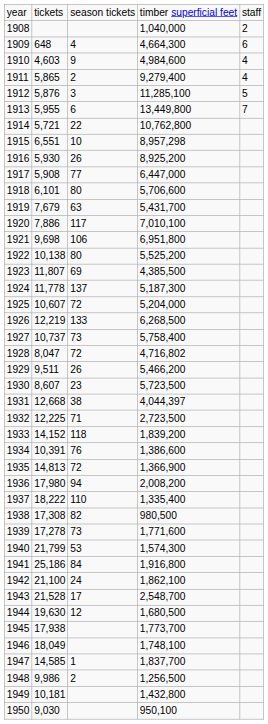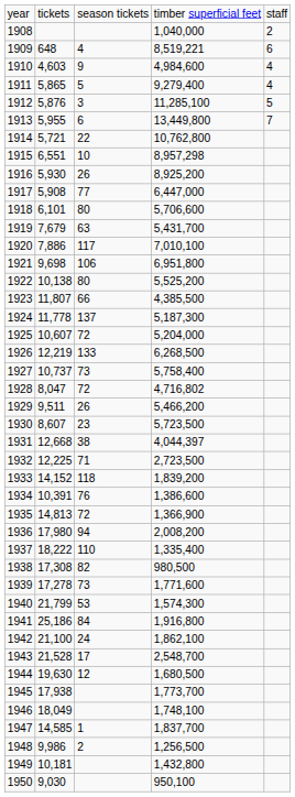1909 | column 4: 4,664,300 -> 8,519,221
1911 | column 3: 2 -> 5
1923 | column 3: 69 -> 66
